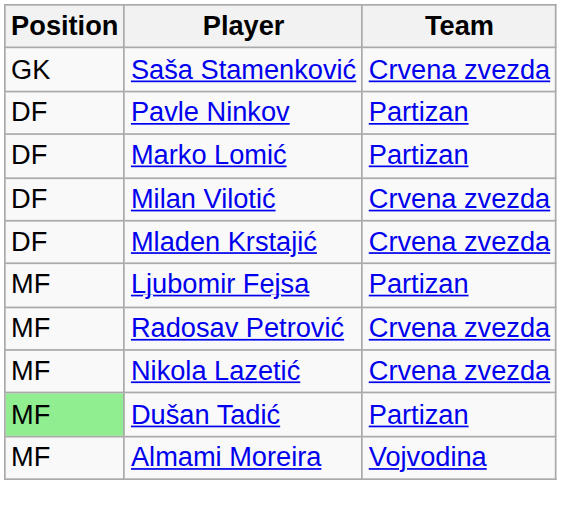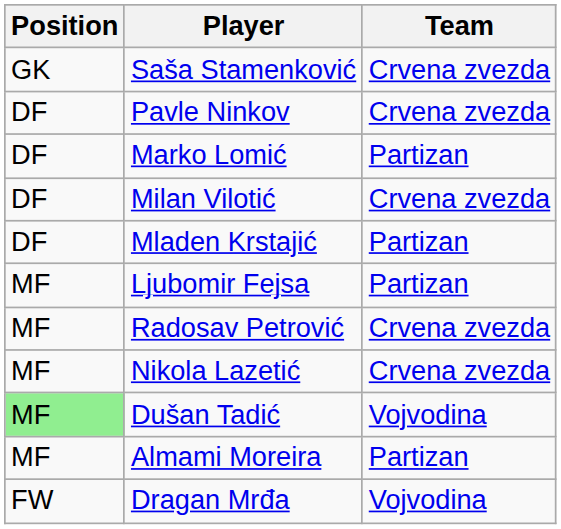Pavle Ninkov | Team: Partizan -> Crvena zvezda
Mladen Krstajić | Team: Crvena zvezda -> Partizan
Dušan Tadić | Team: Partizan -> Vojvodina
Almami Moreira | Team: Vojvodina -> Partizan
+ row: FW | Dragan Mrđa | Vojvodina
